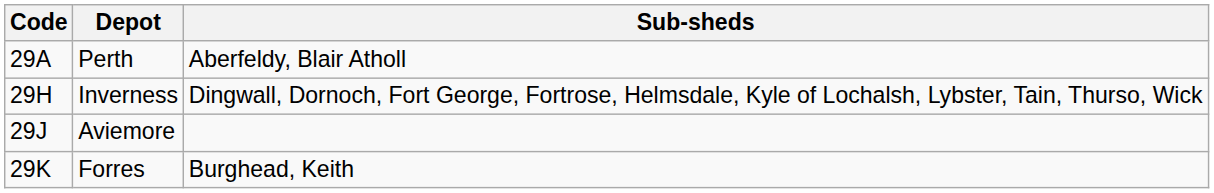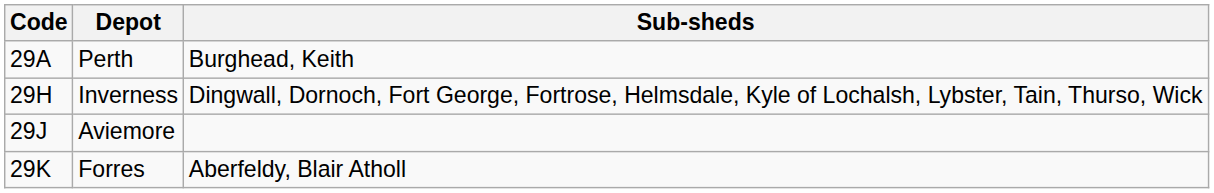Perth | Sub-sheds: Aberfeldy, Blair Atholl -> Burghead, Keith
Forres | Sub-sheds: Burghead, Keith -> Aberfeldy, Blair Atholl
